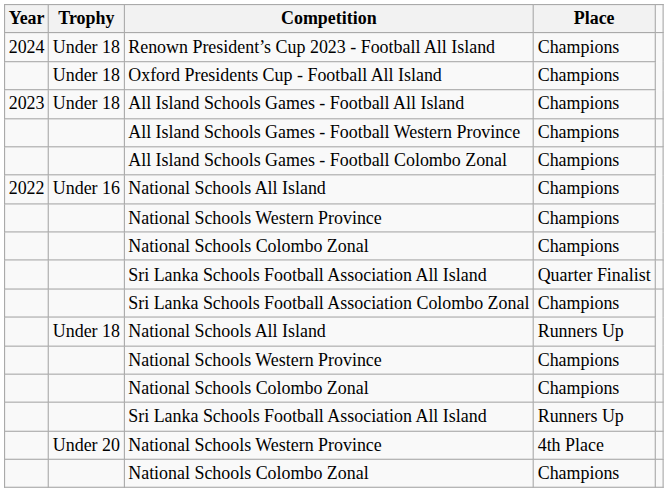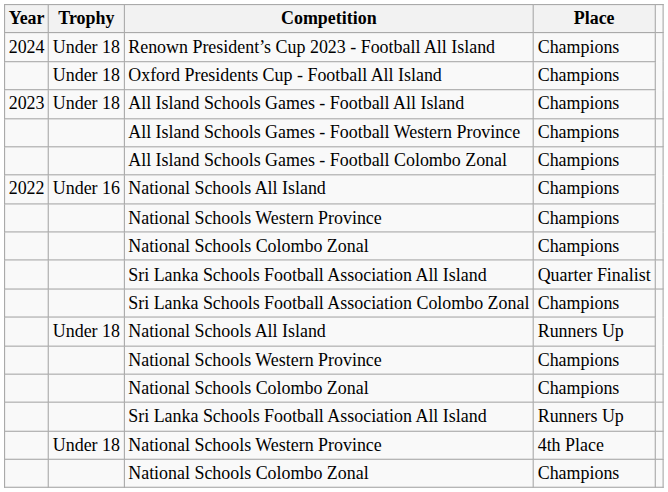National Schools Western Province / 4th Place | Trophy: Under 20 -> Under 18
